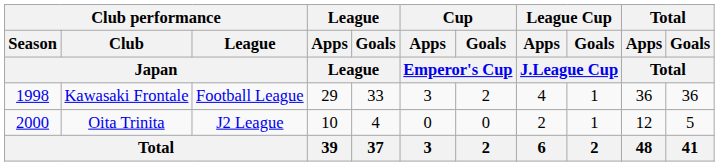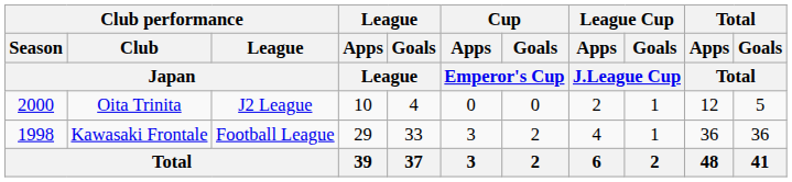rows swapped: Kawasaki Frontale <-> Oita Trinita
